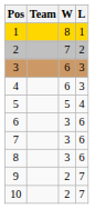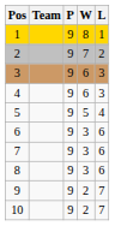+ column: P | 9 | 9 | 9 | 9 | 9 | 9 | 9 | 9 | 9 | 9
